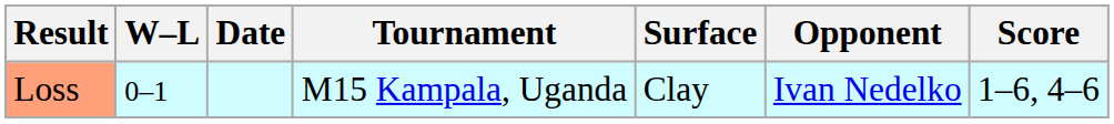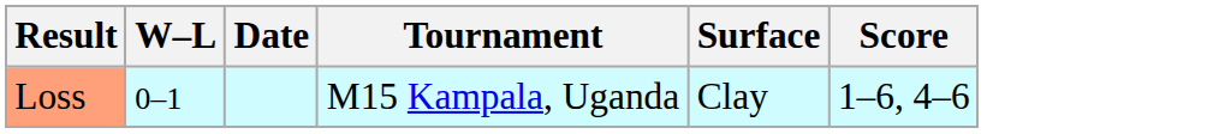- column: Opponent | Ivan Nedelko
